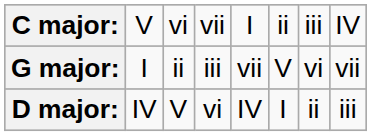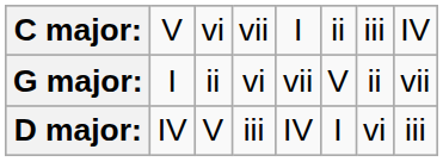G major: | column 4: iii -> vi
G major: | column 7: vi -> ii
D major: | column 4: vi -> iii
D major: | column 7: ii -> vi
